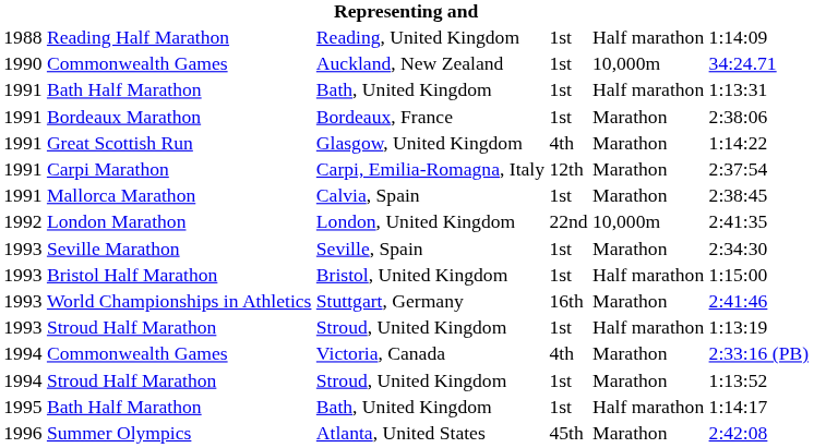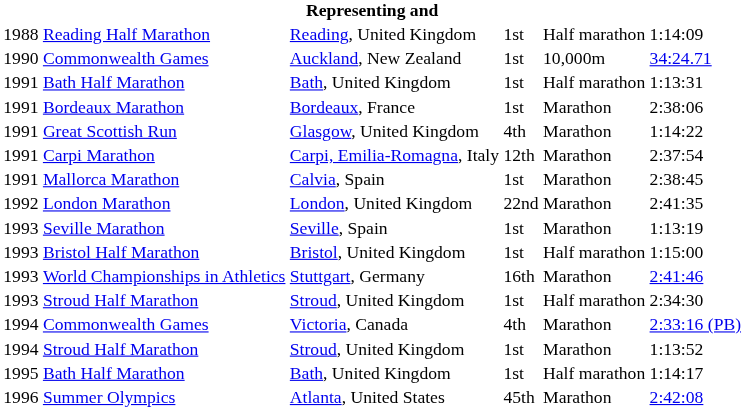London, United Kingdom | column 5: 10,000m -> Marathon
Seville, Spain | column 6: 2:34:30 -> 1:13:19
1993 / Stroud, United Kingdom | column 6: 1:13:19 -> 2:34:30
